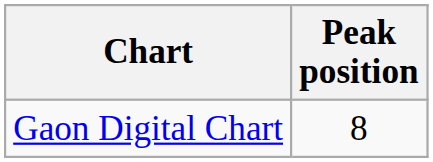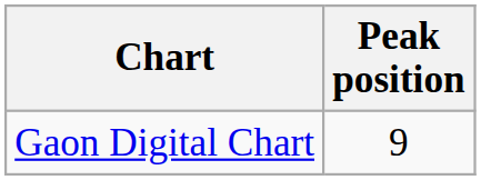Gaon Digital Chart | Peak position: 8 -> 9
